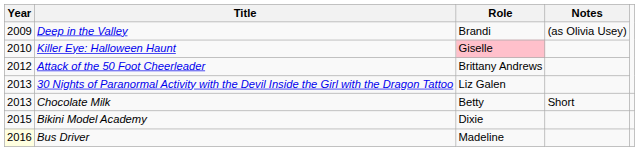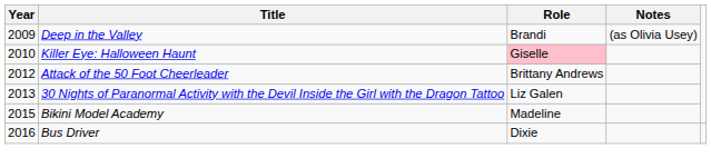- row: 2013 | Chocolate Milk | Betty | Short
Bikini Model Academy | Role: Dixie -> Madeline
Bus Driver | Year: lightyellow background -> no background
Bus Driver | Role: Madeline -> Dixie
